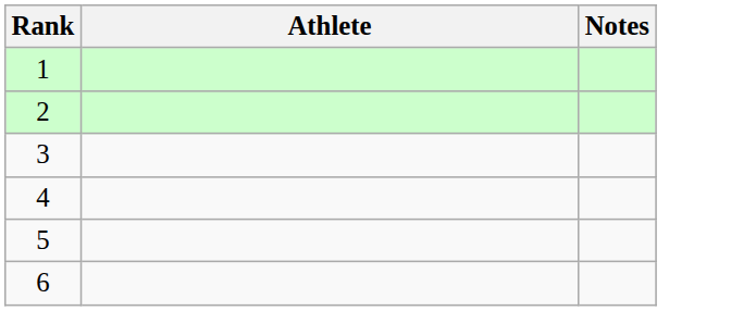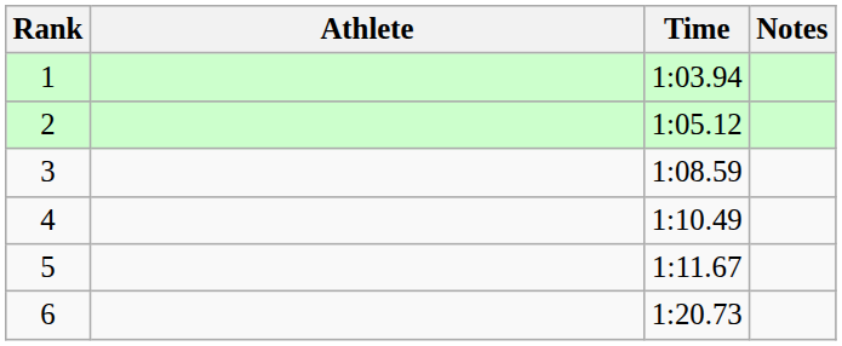+ column: Time | 1:03.94 | 1:05.12 | 1:08.59 | 1:10.49 | 1:11.67 | 1:20.73
